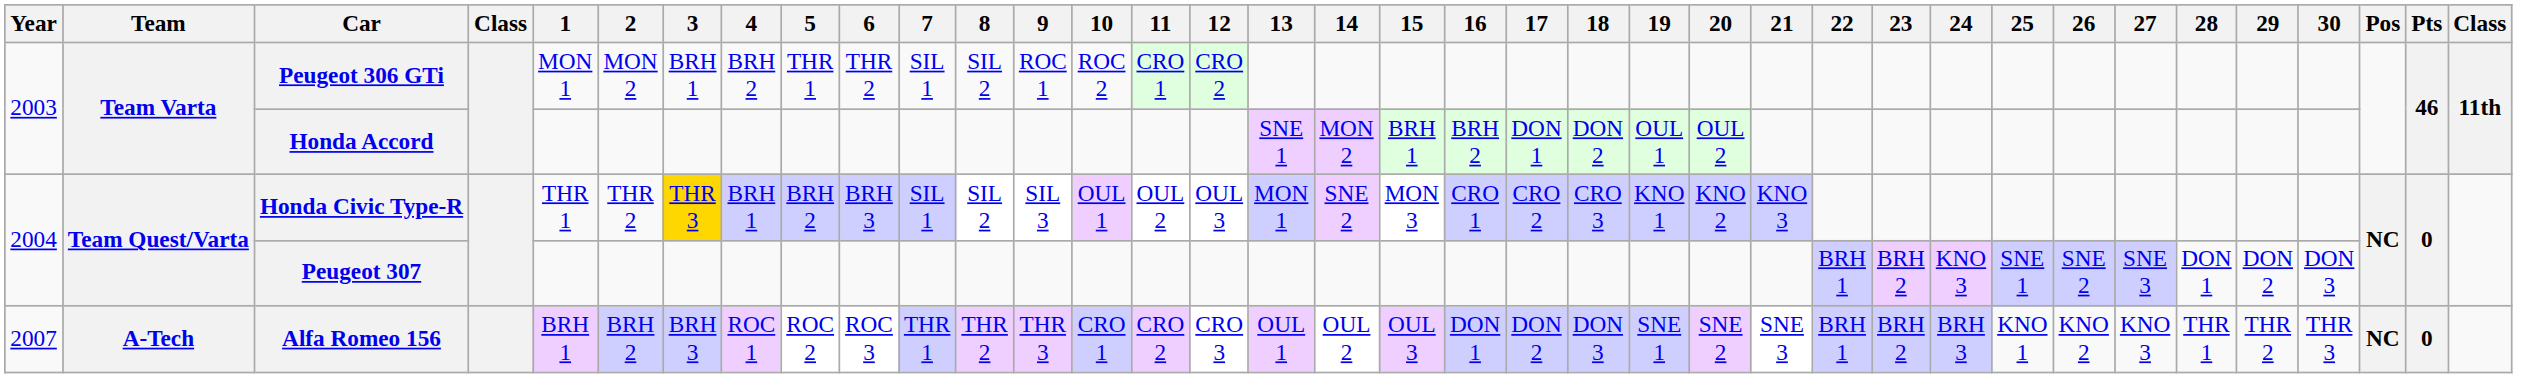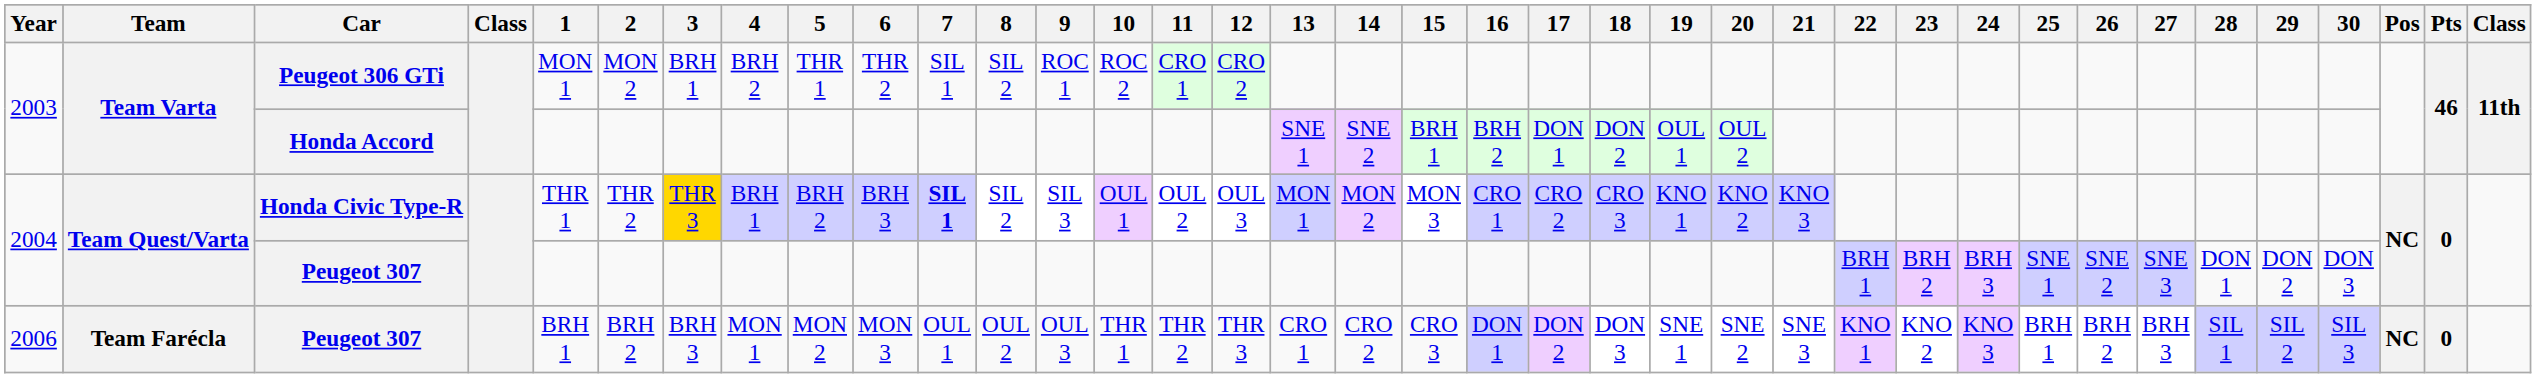Honda Accord | 14: MON 2 -> SNE 2
Honda Civic Type-R | 7: normal -> bold
Honda Civic Type-R | 14: SNE 2 -> MON 2
2004 / Peugeot 307 | 24: KNO 3 -> BRH 3
+ row: 2006 | Team Farécla | Peugeot 307 | BRH 1 | BRH 2 | BRH 3 | MON 1 | MON 2 | MON 3 | OUL 1 | OUL 2 | OUL 3 | THR 1 | THR 2 | THR 3 | CRO 1 | CRO 2 | CRO 3 | DON 1 | DON 2 | DON 3 | SNE 1 | SNE 2 | SNE 3 | KNO 1 | KNO 2 | KNO 3 | BRH 1 | BRH 2 | BRH 3 | SIL 1 | SIL 2 | SIL 3 | NC | 0
- row: 2007 | A-Tech | Alfa Romeo 156 | BRH 1 | BRH 2 | BRH 3 | ROC 1 | ROC 2 | ROC 3 | THR 1 | THR 2 | THR 3 | CRO 1 | CRO 2 | CRO 3 | OUL 1 | OUL 2 | OUL 3 | DON 1 | DON 2 | DON 3 | SNE 1 | SNE 2 | SNE 3 | BRH 1 | BRH 2 | BRH 3 | KNO 1 | KNO 2 | KNO 3 | THR 1 | THR 2 | THR 3 | NC | 0
